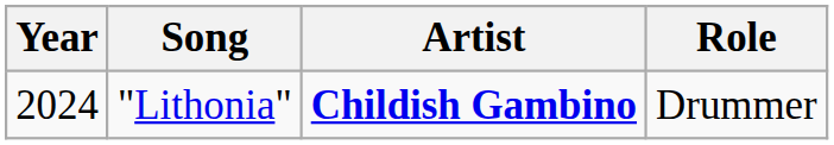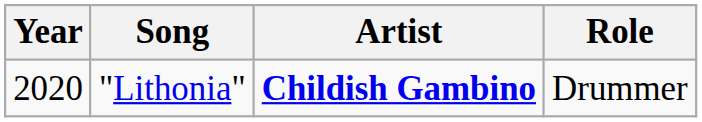"Lithonia" | Year: 2024 -> 2020
